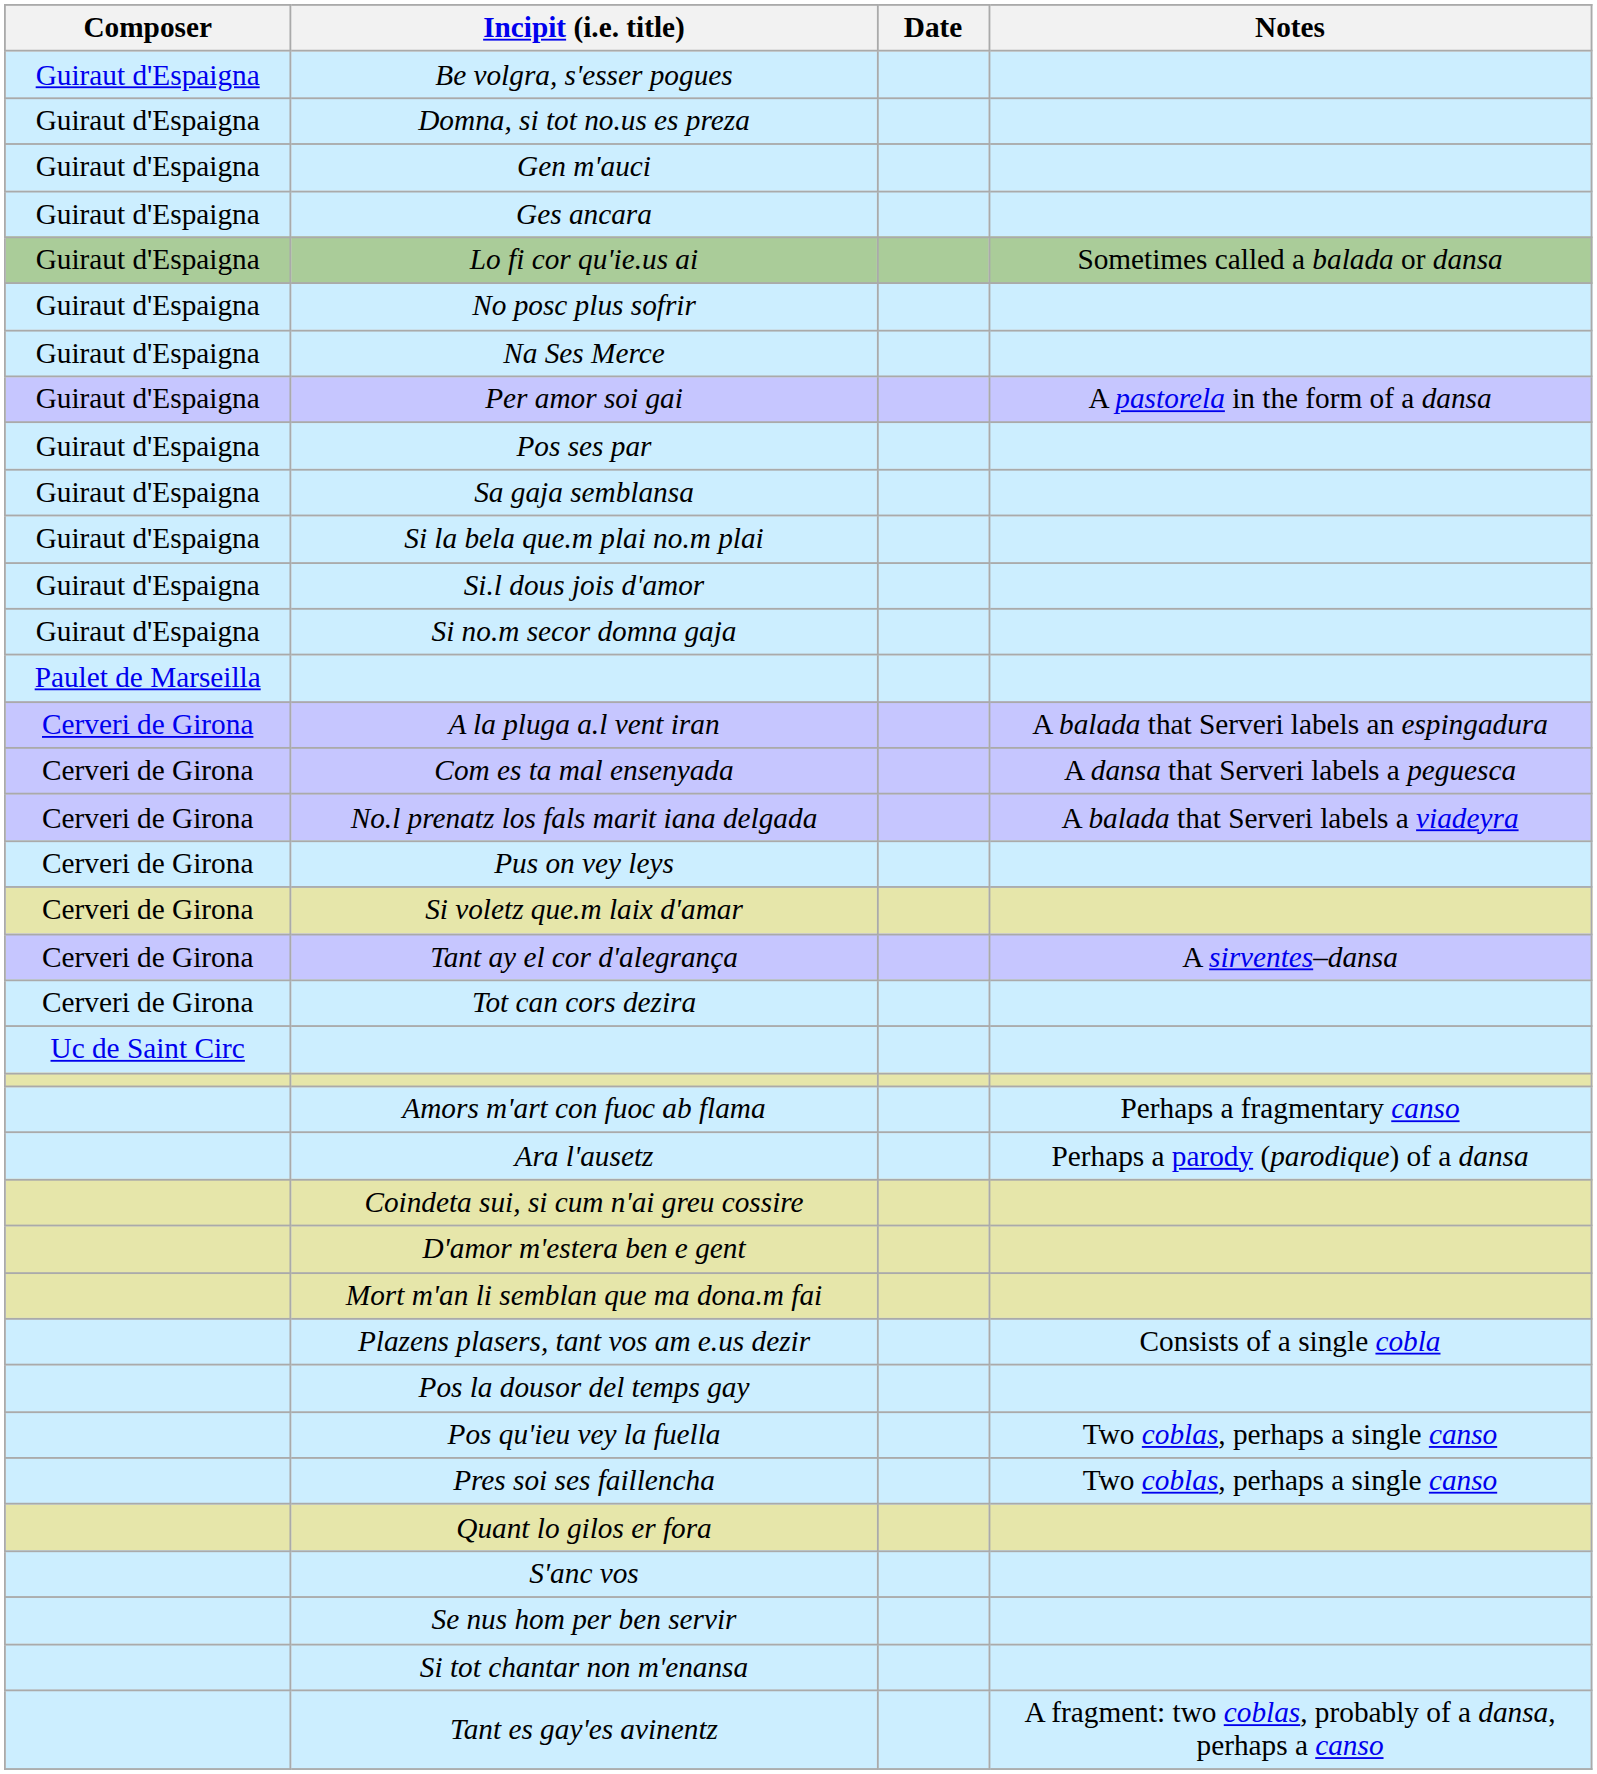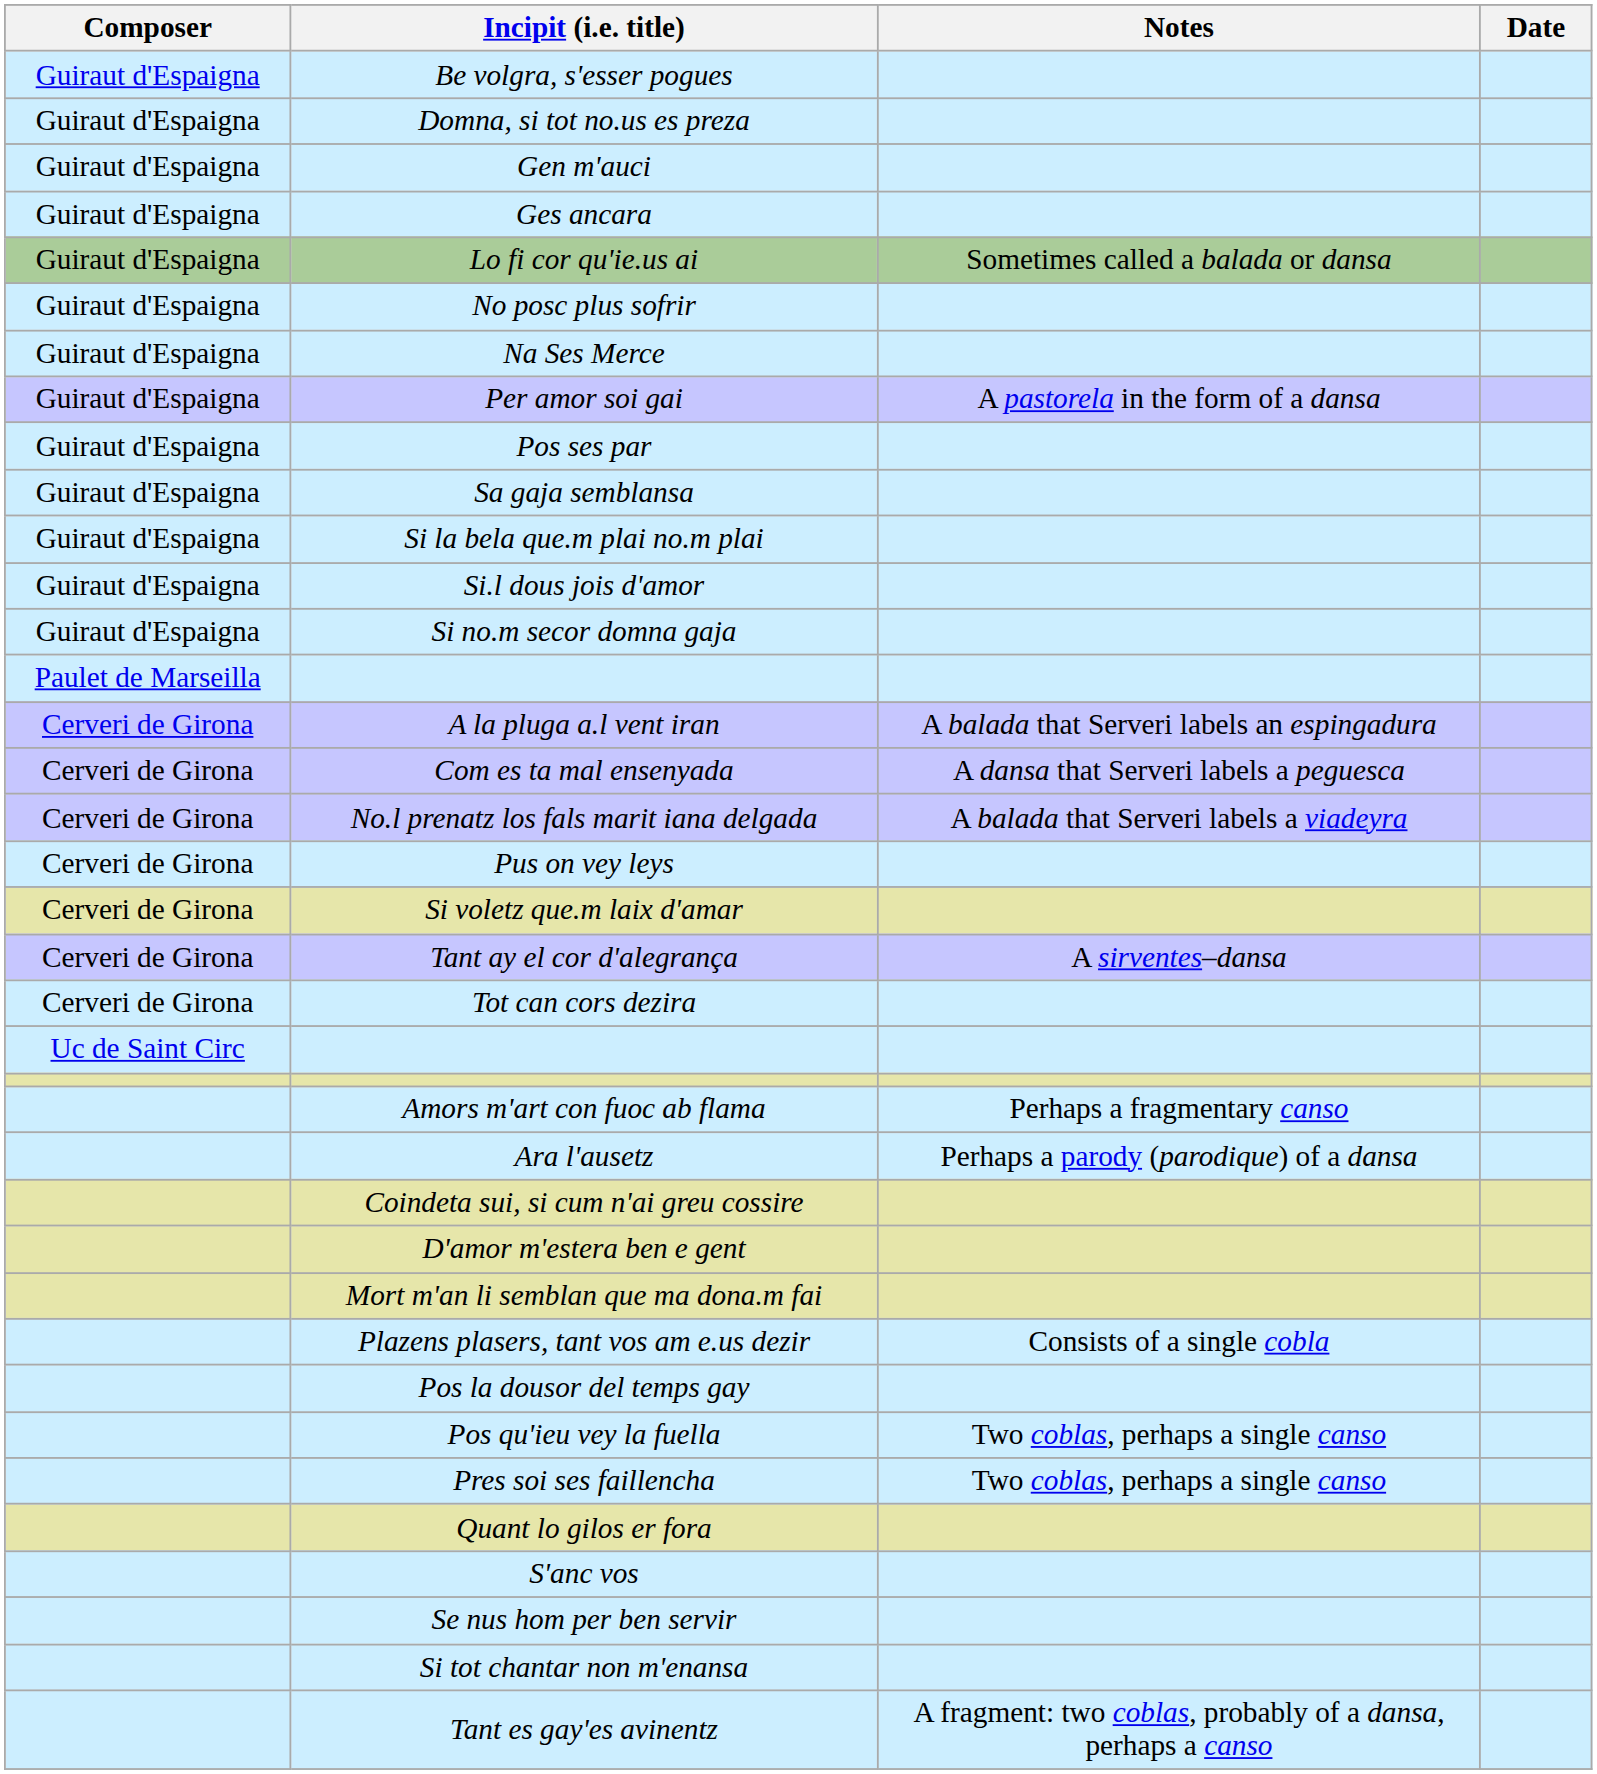columns swapped: Date <-> Notes
